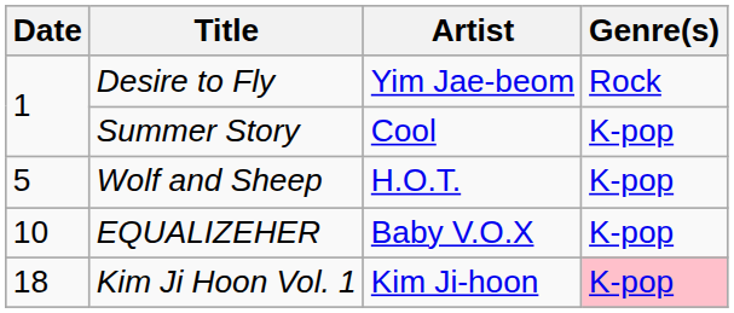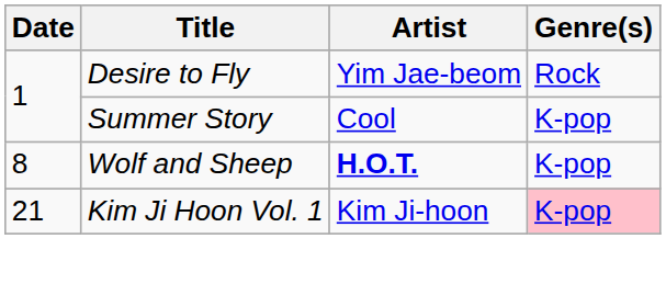Wolf and Sheep | Date: 5 -> 8
Wolf and Sheep | Artist: normal -> bold
- row: 10 | EQUALIZEHER | Baby V.O.X | K-pop
Kim Ji Hoon Vol. 1 | Date: 18 -> 21
